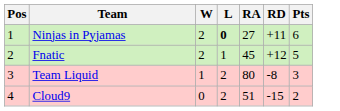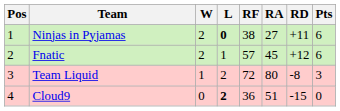+ column: RF | 38 | 57 | 72 | 36
Fnatic | Pts: 5 -> 6
Cloud9 | L: normal -> bold
Cloud9 | Pts: 2 -> 0
